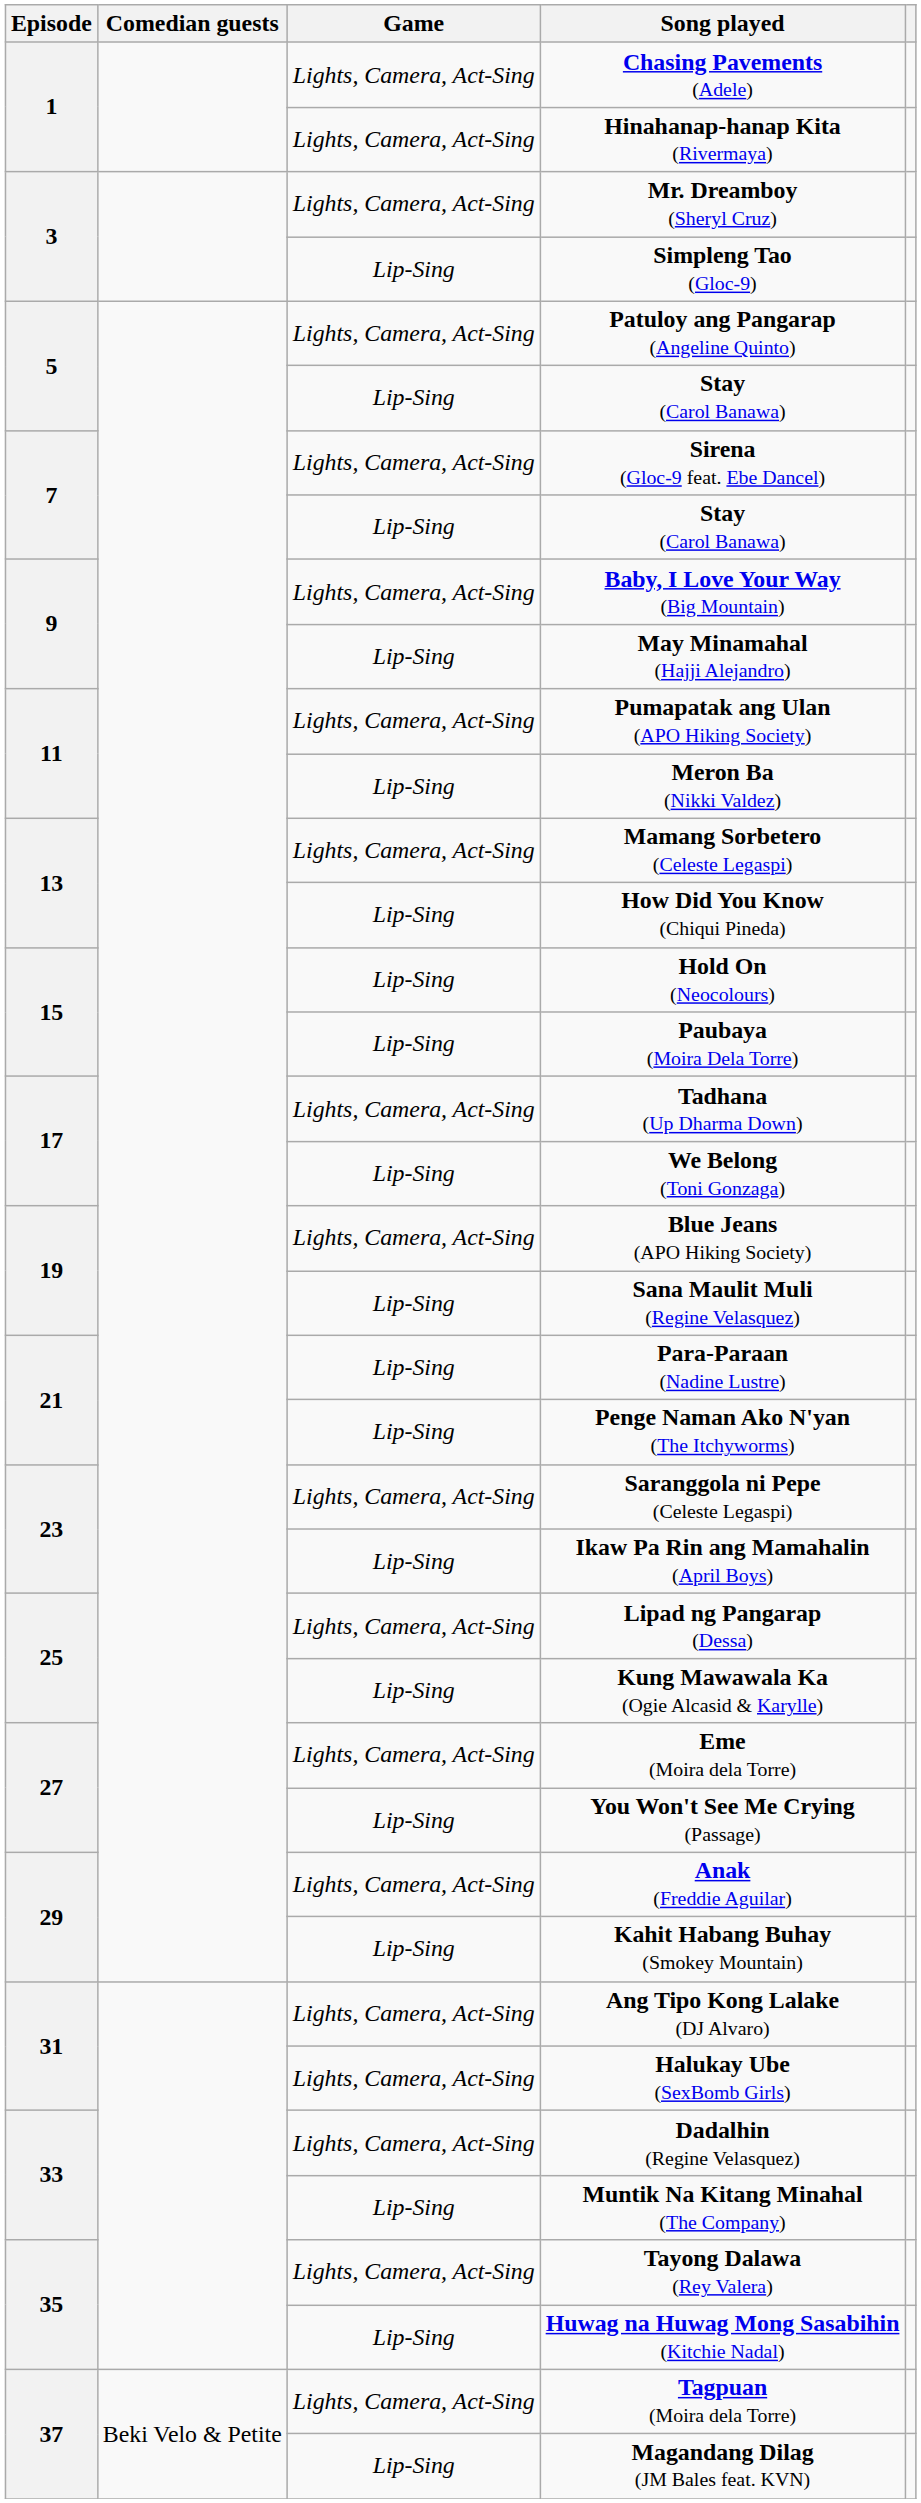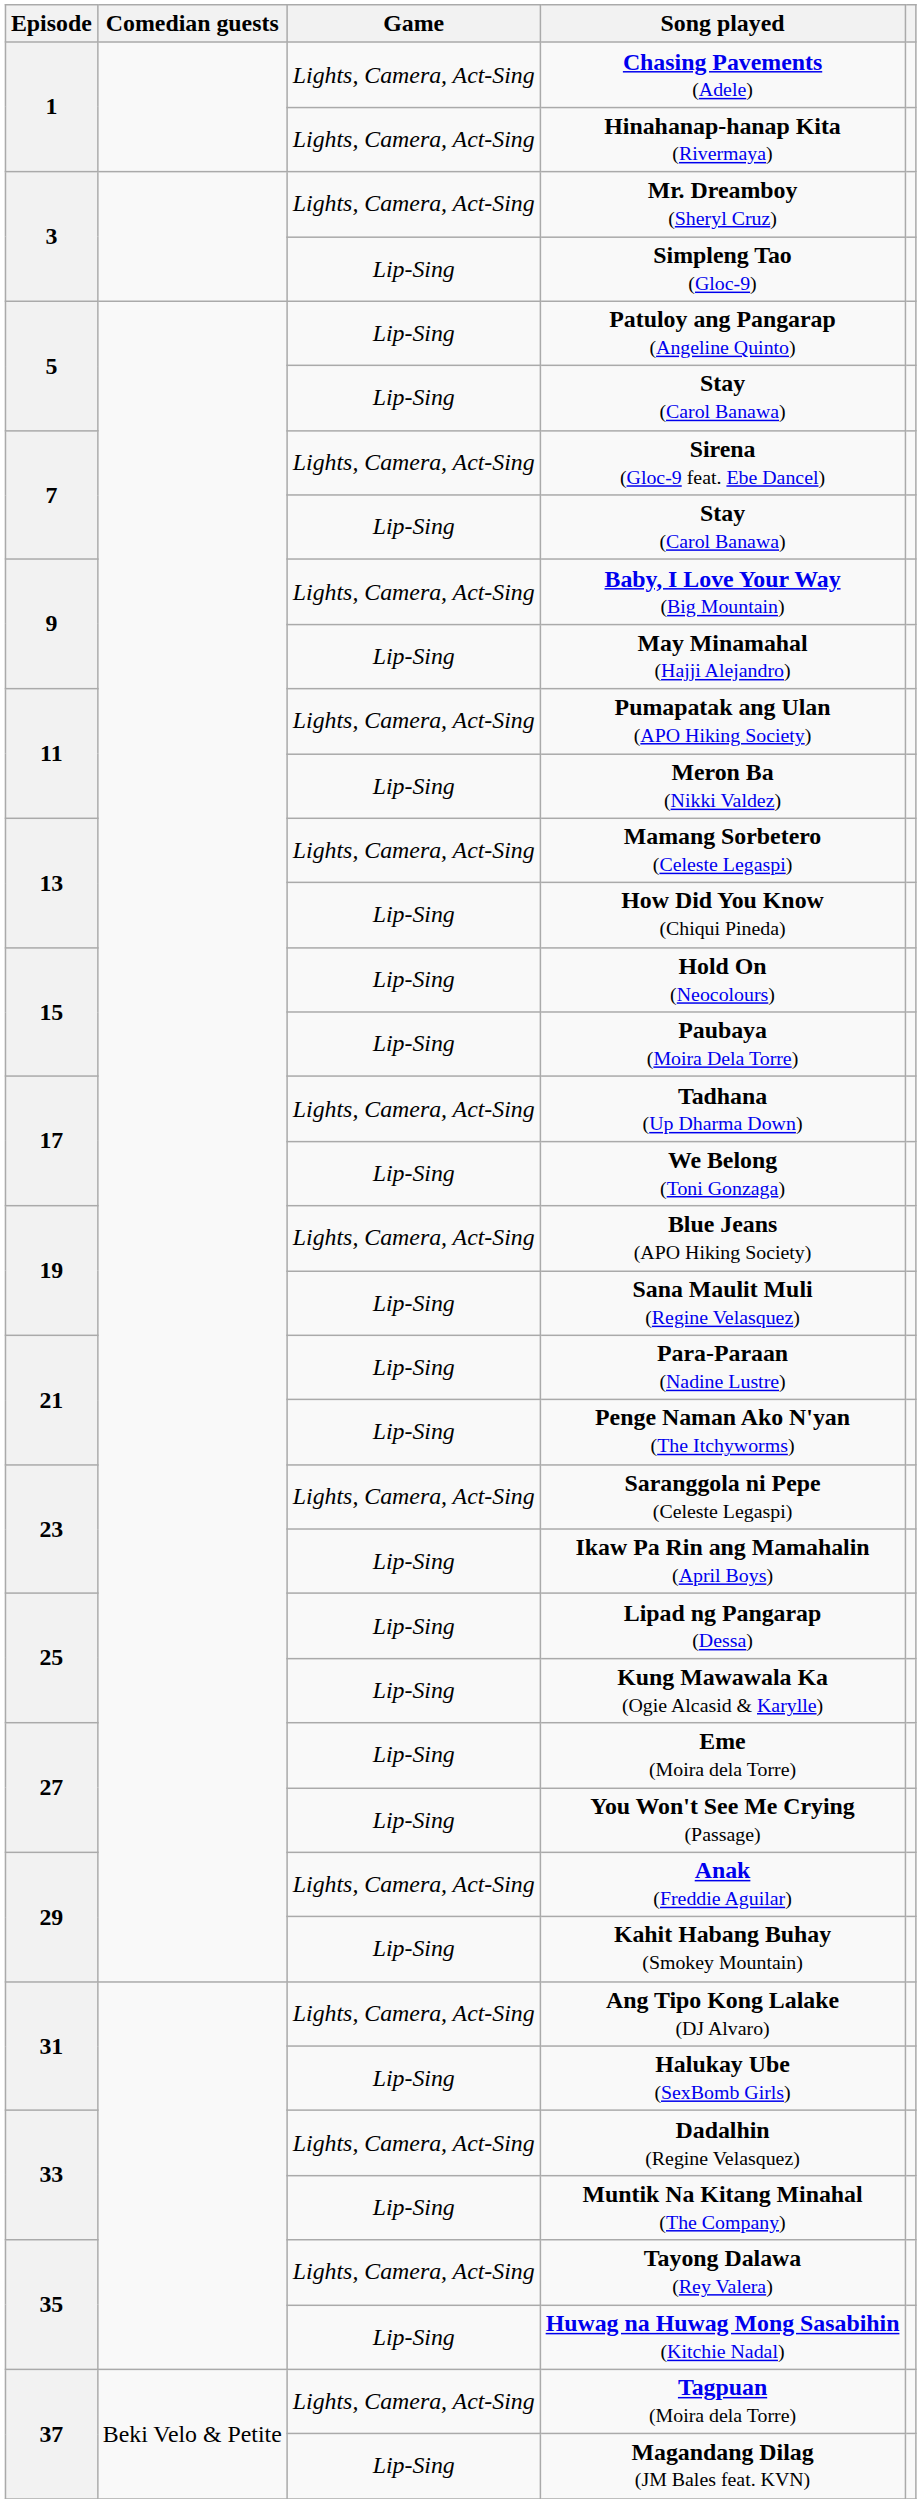Patuloy ang Pangarap (Angeline Quinto) | Game: Lights, Camera, Act-Sing -> Lip-Sing
Lipad ng Pangarap (Dessa) | Game: Lights, Camera, Act-Sing -> Lip-Sing
Eme (Moira dela Torre) | Game: Lights, Camera, Act-Sing -> Lip-Sing
Halukay Ube (SexBomb Girls) | Game: Lights, Camera, Act-Sing -> Lip-Sing
